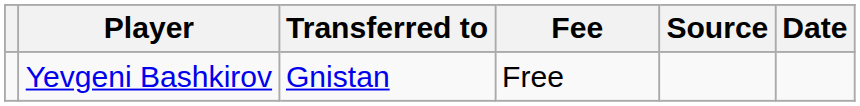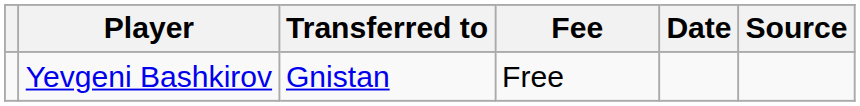columns swapped: Date <-> Source
